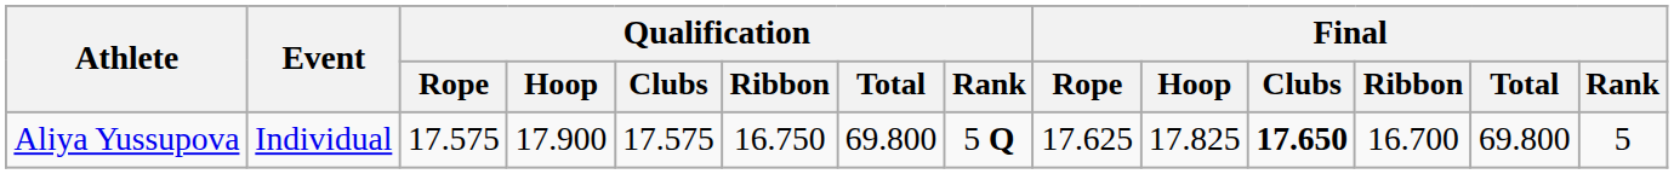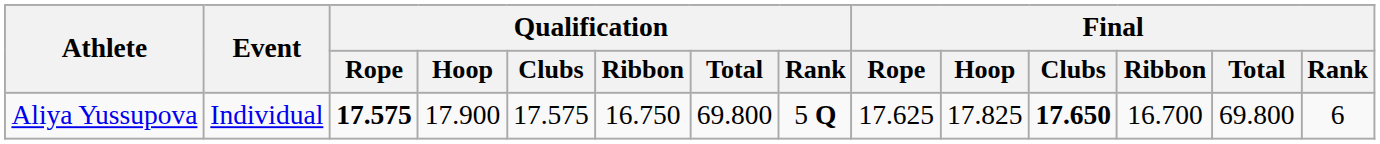Aliya Yussupova | Qualification / Rope: normal -> bold
Aliya Yussupova | Final / Rank: 5 -> 6
